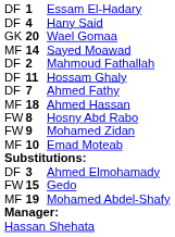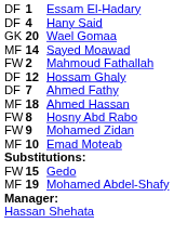Mahmoud Fathallah | column 1: DF -> FW
Hossam Ghaly | column 2: 11 -> 12
- row: DF | 3 | Ahmed Elmohamady
